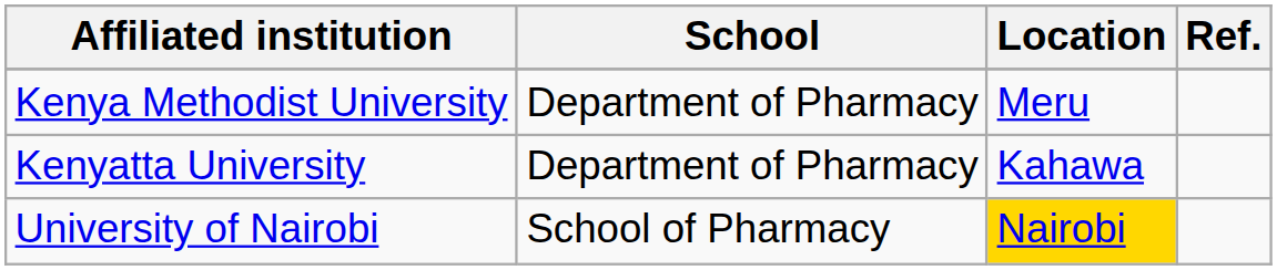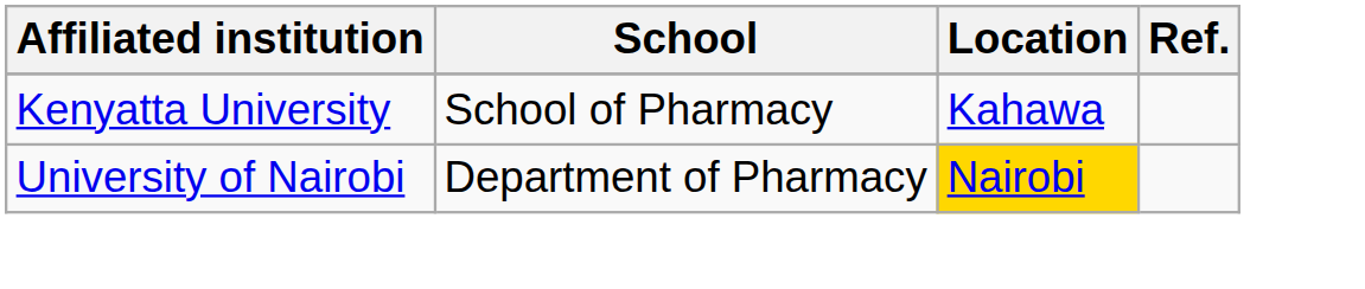- row: Kenya Methodist University | Department of Pharmacy | Meru
Kenyatta University | School: Department of Pharmacy -> School of Pharmacy
University of Nairobi | School: School of Pharmacy -> Department of Pharmacy
